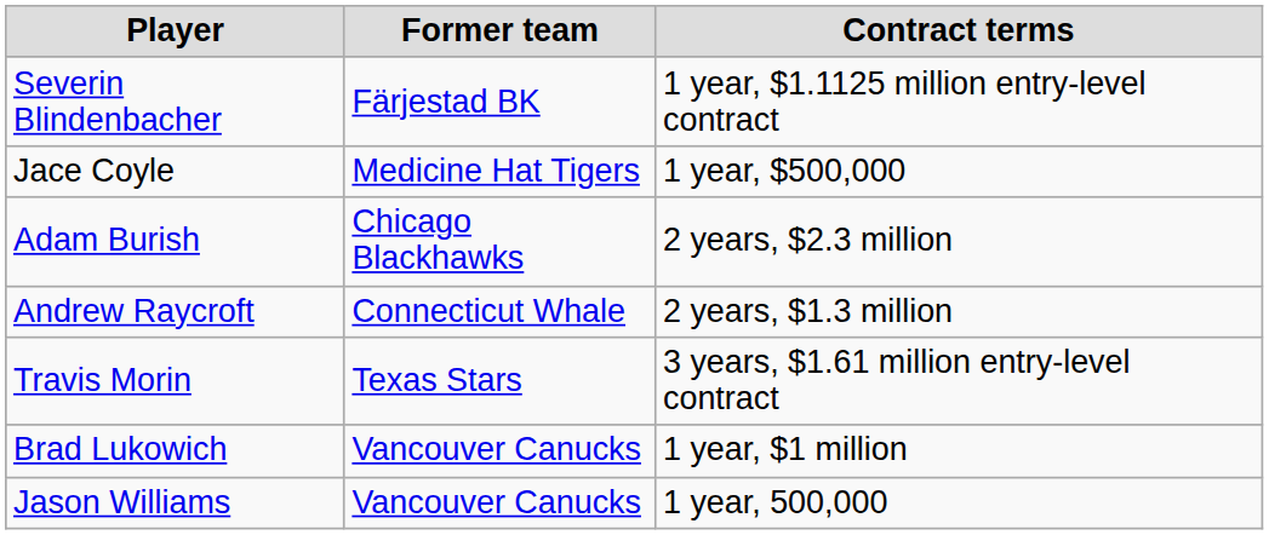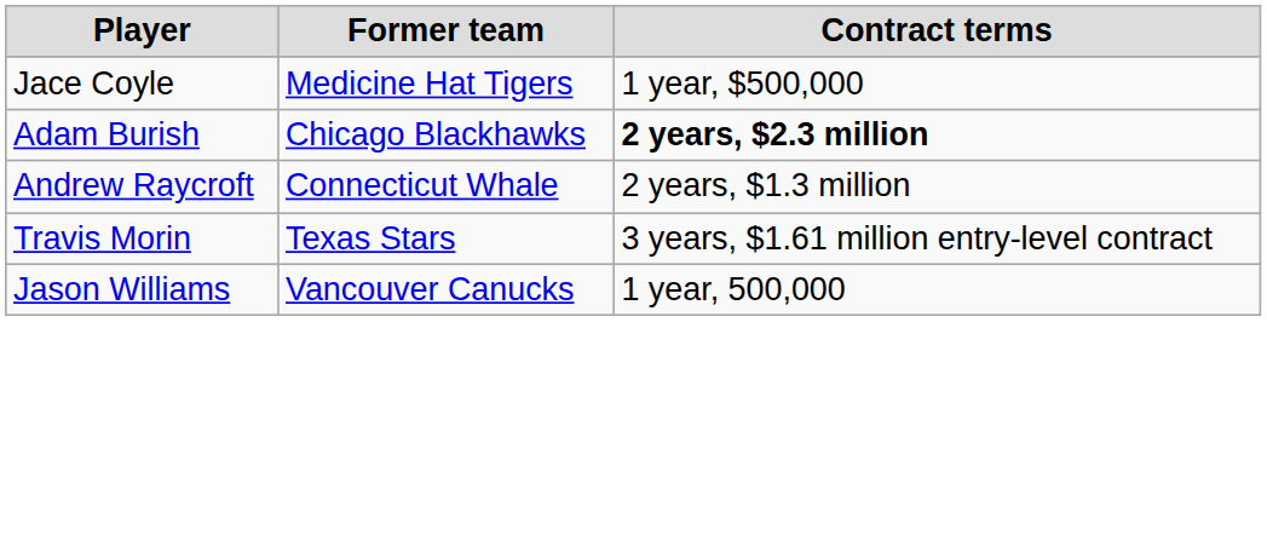- row: Severin Blindenbacher | Färjestad BK | 1 year, $1.1125 million entry-level contract
Adam Burish | Contract terms: normal -> bold
- row: Brad Lukowich | Vancouver Canucks | 1 year, $1 million
